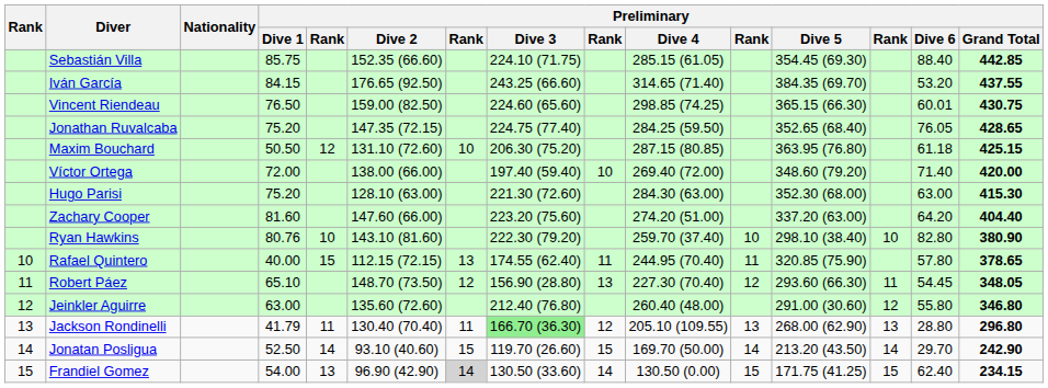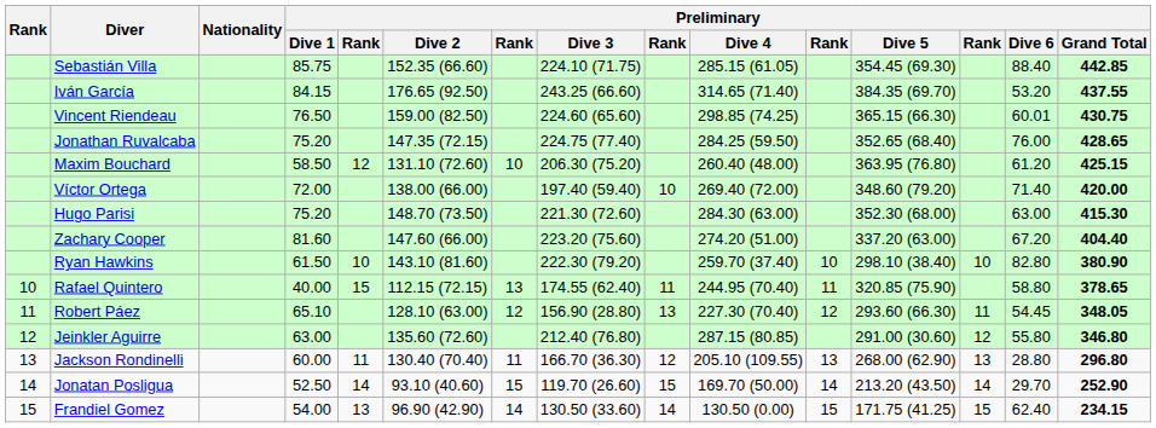Jonathan Ruvalcaba | Preliminary / Dive 6: 76.05 -> 76.00
Maxim Bouchard | Preliminary / Dive 1: 50.50 -> 58.50
Maxim Bouchard | Preliminary / Dive 4: 287.15 (80.85) -> 260.40 (48.00)
Maxim Bouchard | Preliminary / Dive 6: 61.18 -> 61.20
Hugo Parisi | Preliminary / Dive 2: 128.10 (63.00) -> 148.70 (73.50)
Zachary Cooper | Preliminary / Dive 6: 64.20 -> 67.20
Ryan Hawkins | Preliminary / Dive 1: 80.76 -> 61.50
Rafael Quintero | Preliminary / Dive 6: 57.80 -> 58.80
Robert Páez | Preliminary / Dive 2: 148.70 (73.50) -> 128.10 (63.00)
Jeinkler Aguirre | Preliminary / Dive 4: 260.40 (48.00) -> 287.15 (80.85)
Jackson Rondinelli | Preliminary / Dive 1: 41.79 -> 60.00
Jackson Rondinelli | Preliminary / Dive 3: lightgreen background -> no background
Jonatan Posligua | Preliminary / Grand Total: 242.90 -> 252.90
Frandiel Gomez | column 7: lightgrey background -> no background
